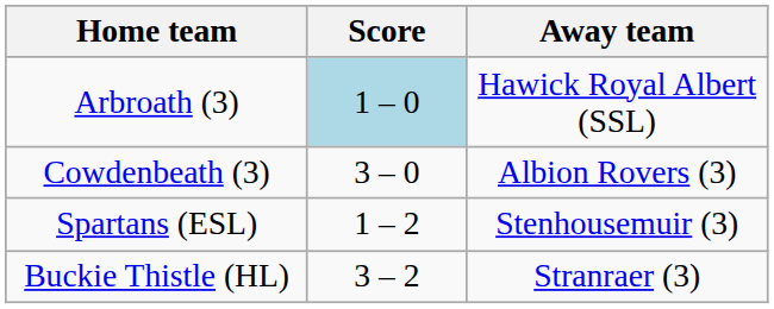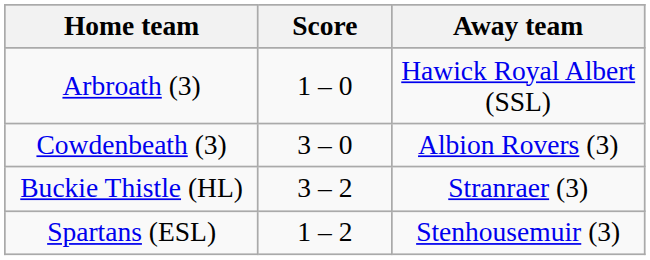Arbroath (3) | Score: lightblue background -> no background
rows swapped: Buckie Thistle (HL) <-> Spartans (ESL)
